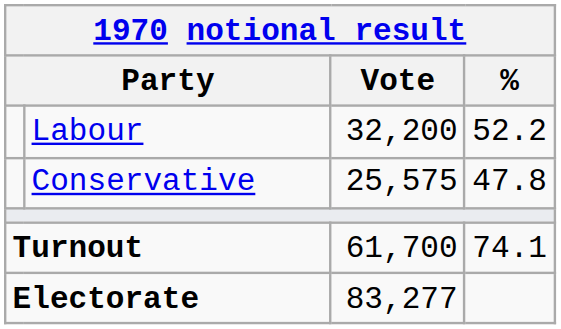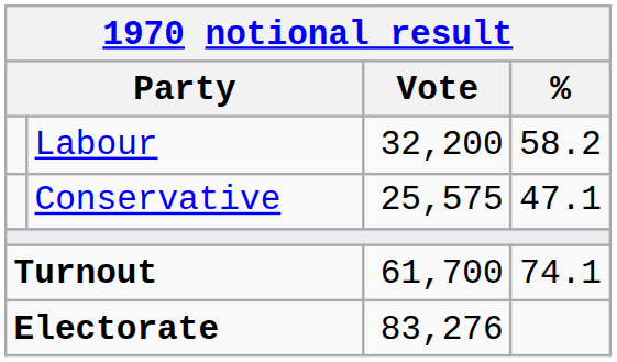Labour | %: 52.2 -> 58.2
Conservative | %: 47.8 -> 47.1
Electorate | Vote: 83,277 -> 83,276
